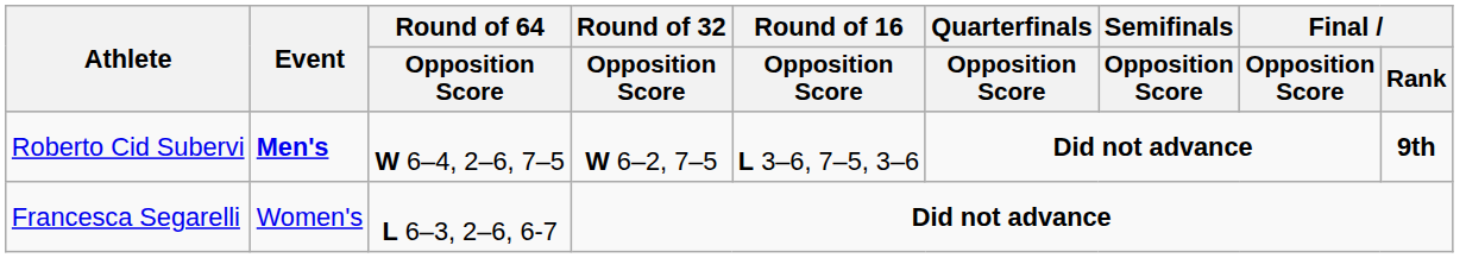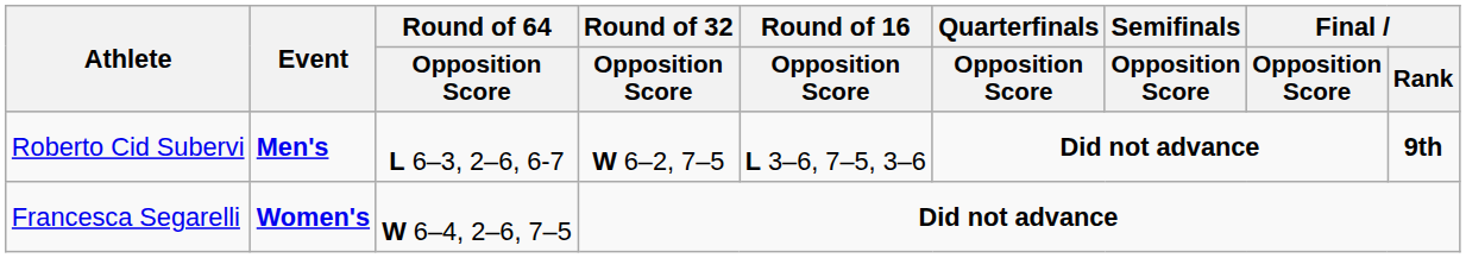Roberto Cid Subervi | Round of 64 / Opposition Score: W 6–4, 2–6, 7–5 -> L 6–3, 2–6, 6-7
Francesca Segarelli | Event: normal -> bold
Francesca Segarelli | Round of 64 / Opposition Score: L 6–3, 2–6, 6-7 -> W 6–4, 2–6, 7–5
